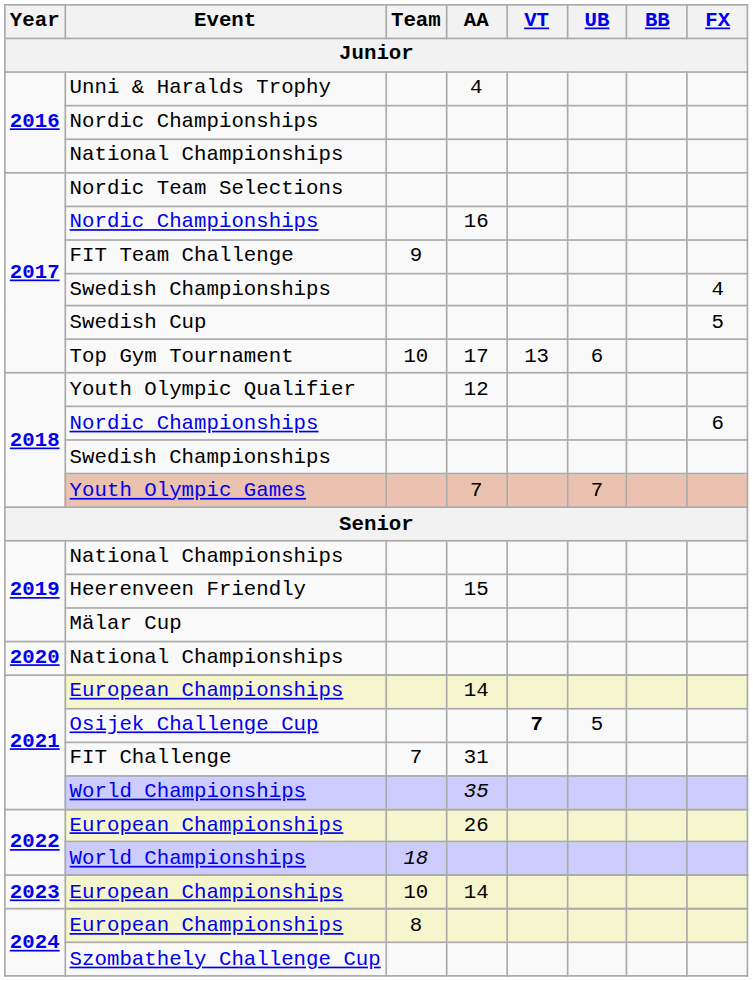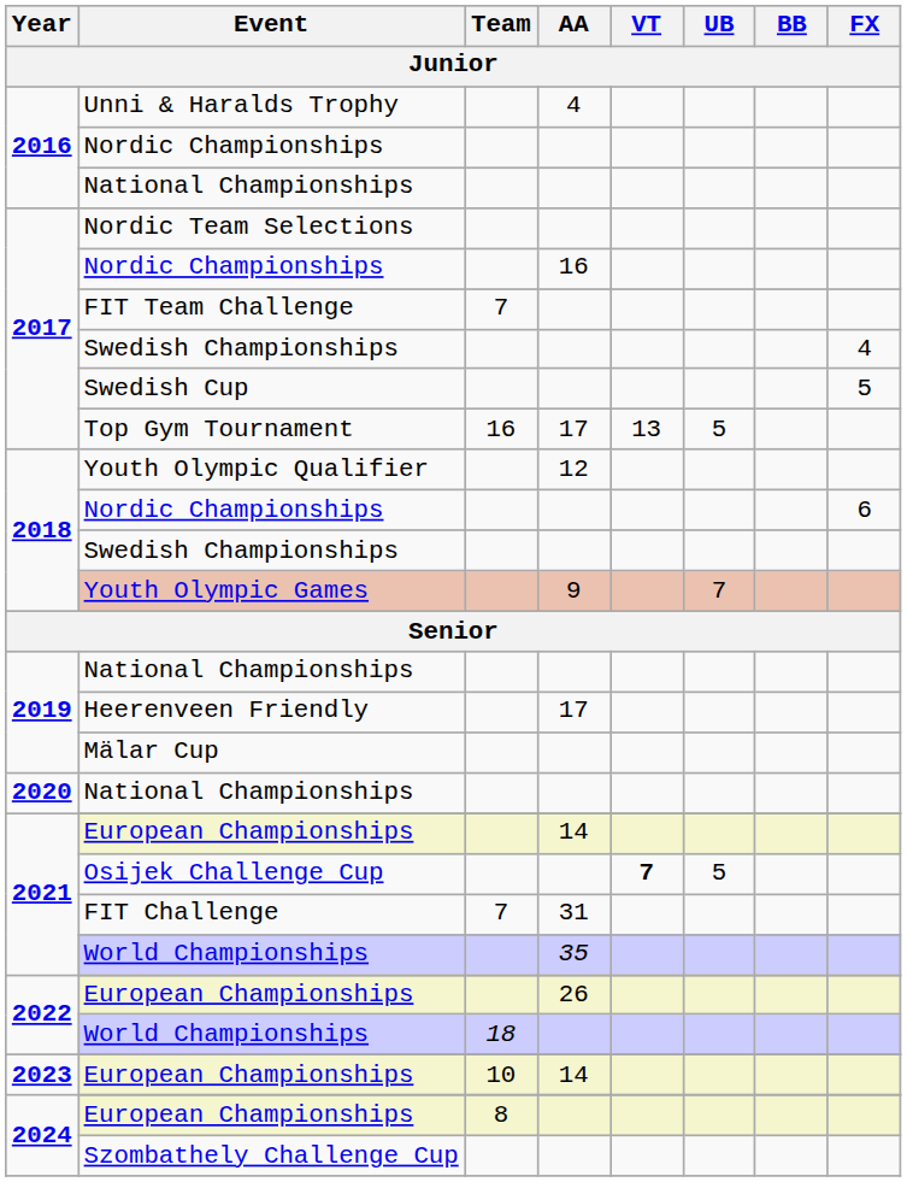FIT Team Challenge | Team: 9 -> 7
Top Gym Tournament | Team: 10 -> 16
Top Gym Tournament | UB: 6 -> 5
Youth Olympic Games | AA: 7 -> 9
Heerenveen Friendly | AA: 15 -> 17
